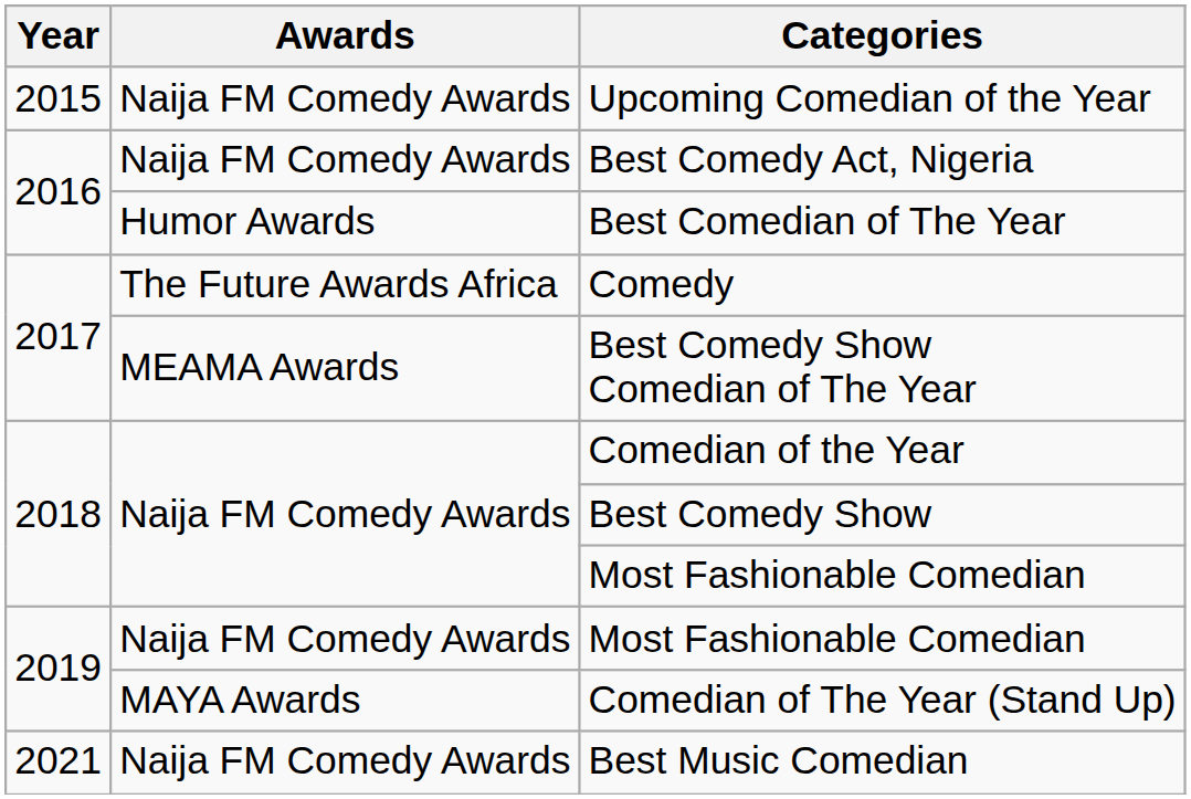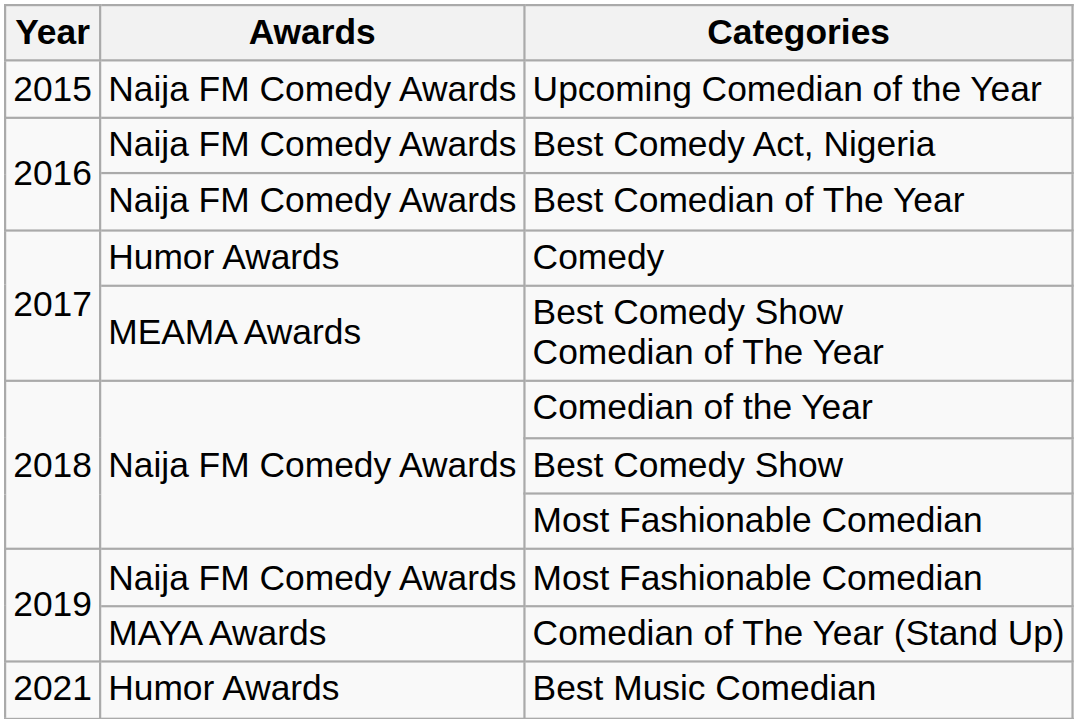Best Comedian of The Year | Awards: Humor Awards -> Naija FM Comedy Awards
Comedy | Awards: The Future Awards Africa -> Humor Awards
Best Music Comedian | Awards: Naija FM Comedy Awards -> Humor Awards
